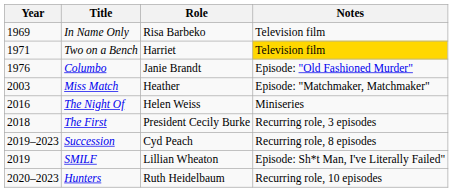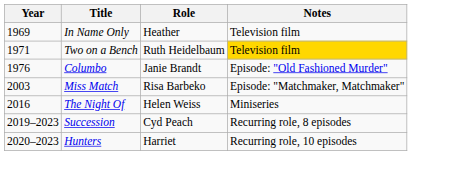In Name Only | Role: Risa Barbeko -> Heather
Two on a Bench | Role: Harriet -> Ruth Heidelbaum
Miss Match | Role: Heather -> Risa Barbeko
- row: 2018 | The First | President Cecily Burke | Recurring role, 3 episodes
- row: 2019 | SMILF | Lillian Wheaton | Episode: Sh*t Man, I've Literally Failed"
Hunters | Role: Ruth Heidelbaum -> Harriet
